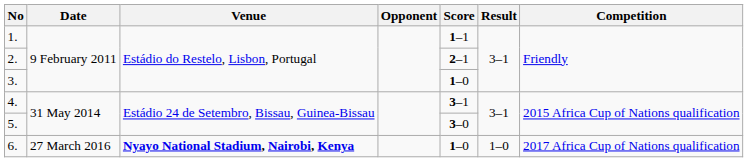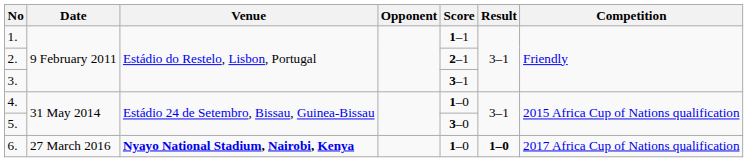3. | Score: 1–0 -> 3–1
4. | Score: 3–1 -> 1–0
6. | Result: normal -> bold
